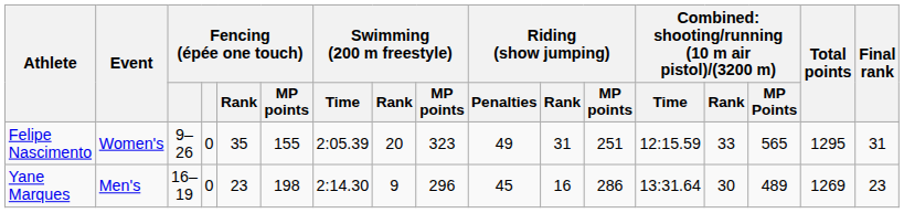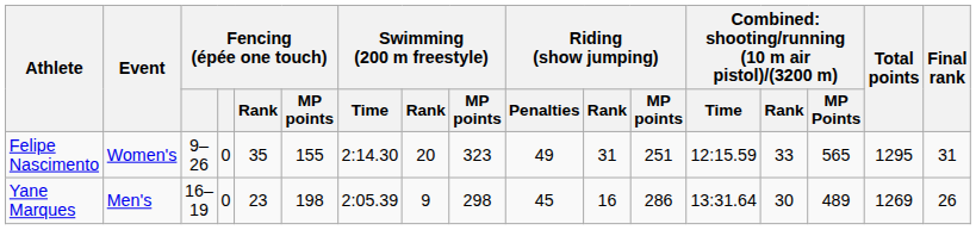Felipe Nascimento | Swimming (200 m freestyle) / Time: 2:05.39 -> 2:14.30
Yane Marques | Swimming (200 m freestyle) / Time: 2:14.30 -> 2:05.39
Yane Marques | Swimming (200 m freestyle) / MP points: 296 -> 298
Yane Marques | Final rank: 23 -> 26
